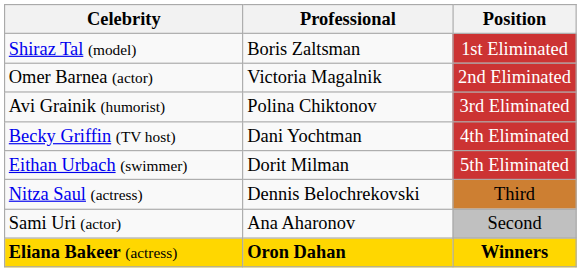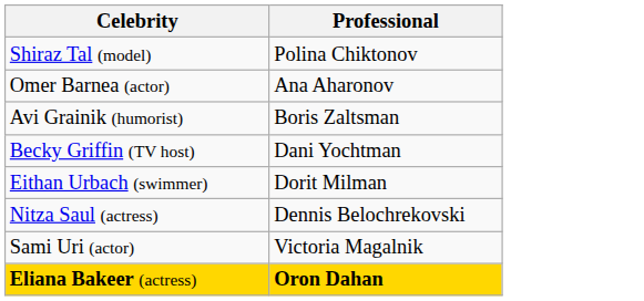- column: Position | 1st Eliminated | 2nd Eliminated | 3rd Eliminated | 4th Eliminated | 5th Eliminated | Third | Second | Winners
Shiraz Tal (model) | Professional: Boris Zaltsman -> Polina Chiktonov
Omer Barnea (actor) | Professional: Victoria Magalnik -> Ana Aharonov
Avi Grainik (humorist) | Professional: Polina Chiktonov -> Boris Zaltsman
Sami Uri (actor) | Professional: Ana Aharonov -> Victoria Magalnik
